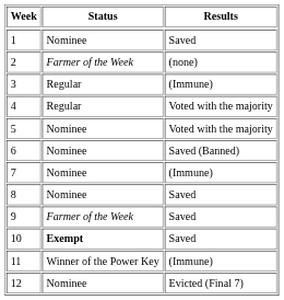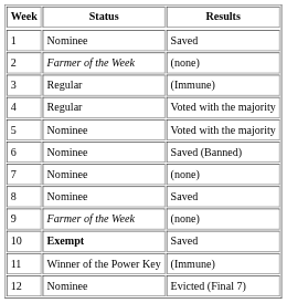7 | Results: (Immune) -> (none)
9 | Results: Saved -> (none)
